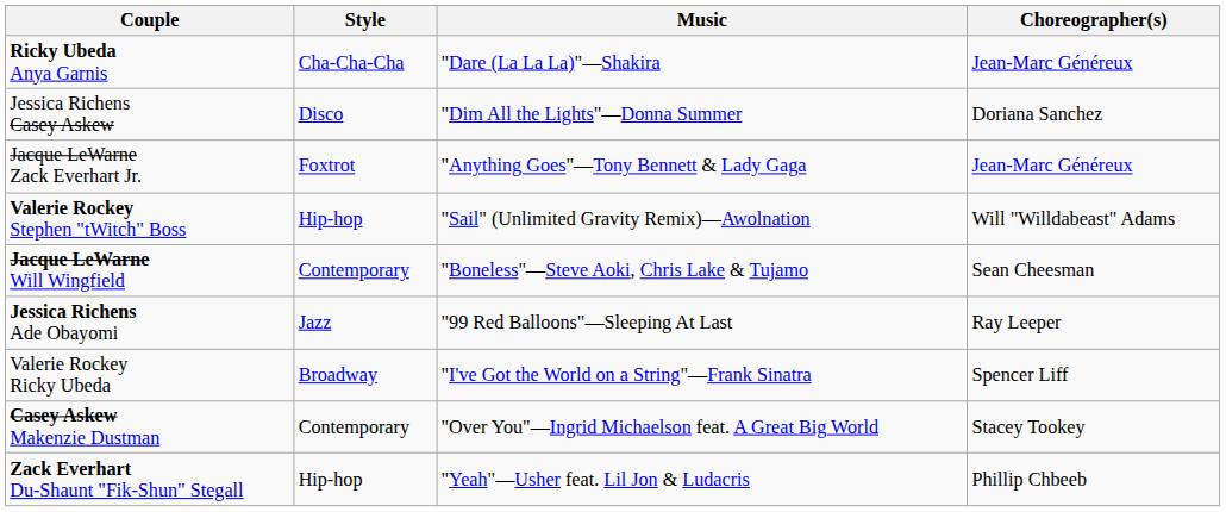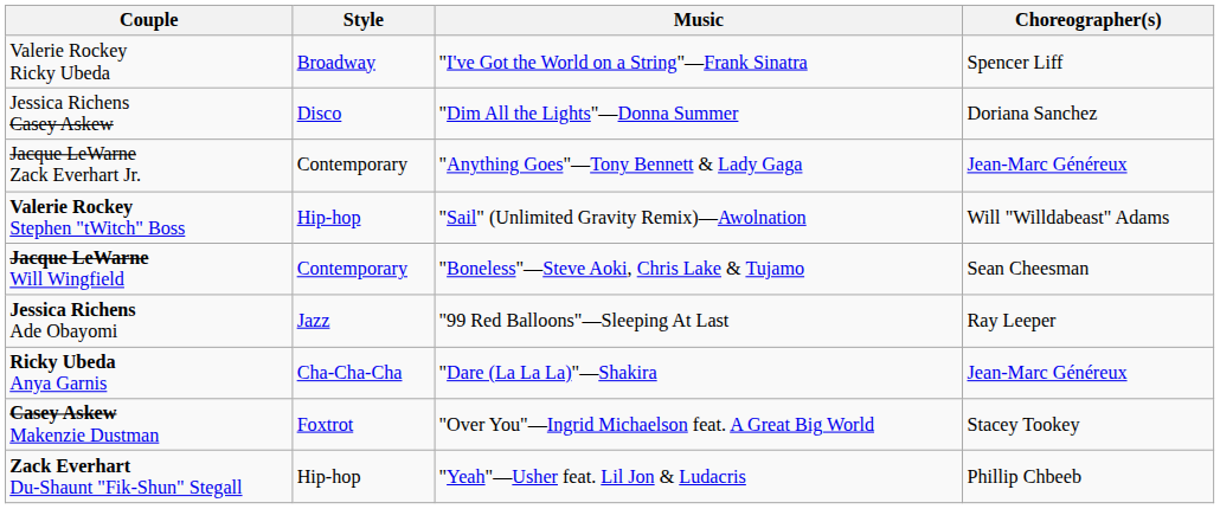rows swapped: Valerie Rockey Ricky Ubeda <-> Ricky Ubeda Anya Garnis
Jacque LeWarne Zack Everhart Jr. | Style: Foxtrot -> Contemporary
Casey Askew Makenzie Dustman | Style: Contemporary -> Foxtrot
